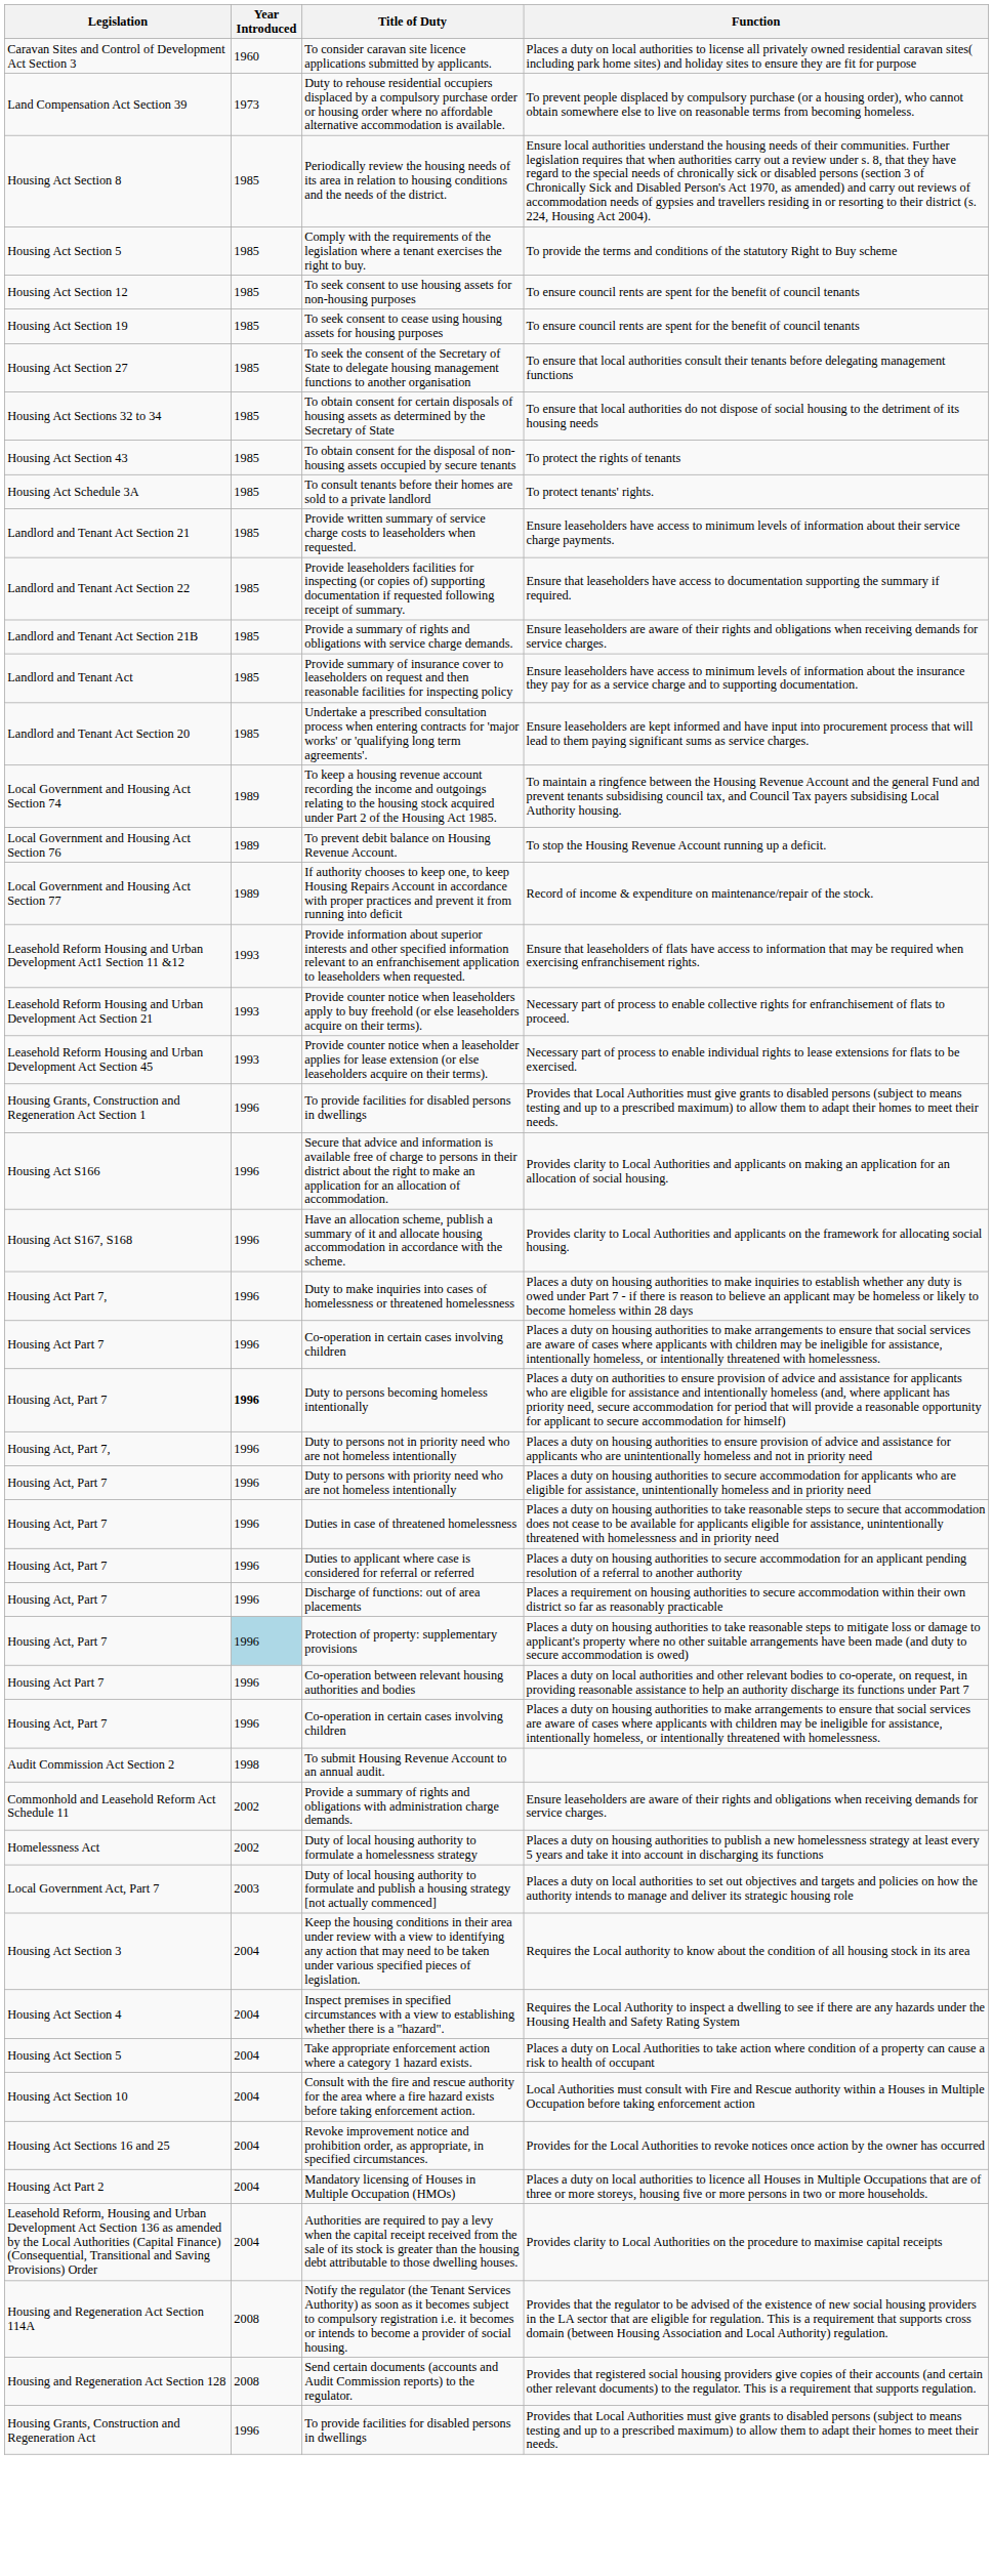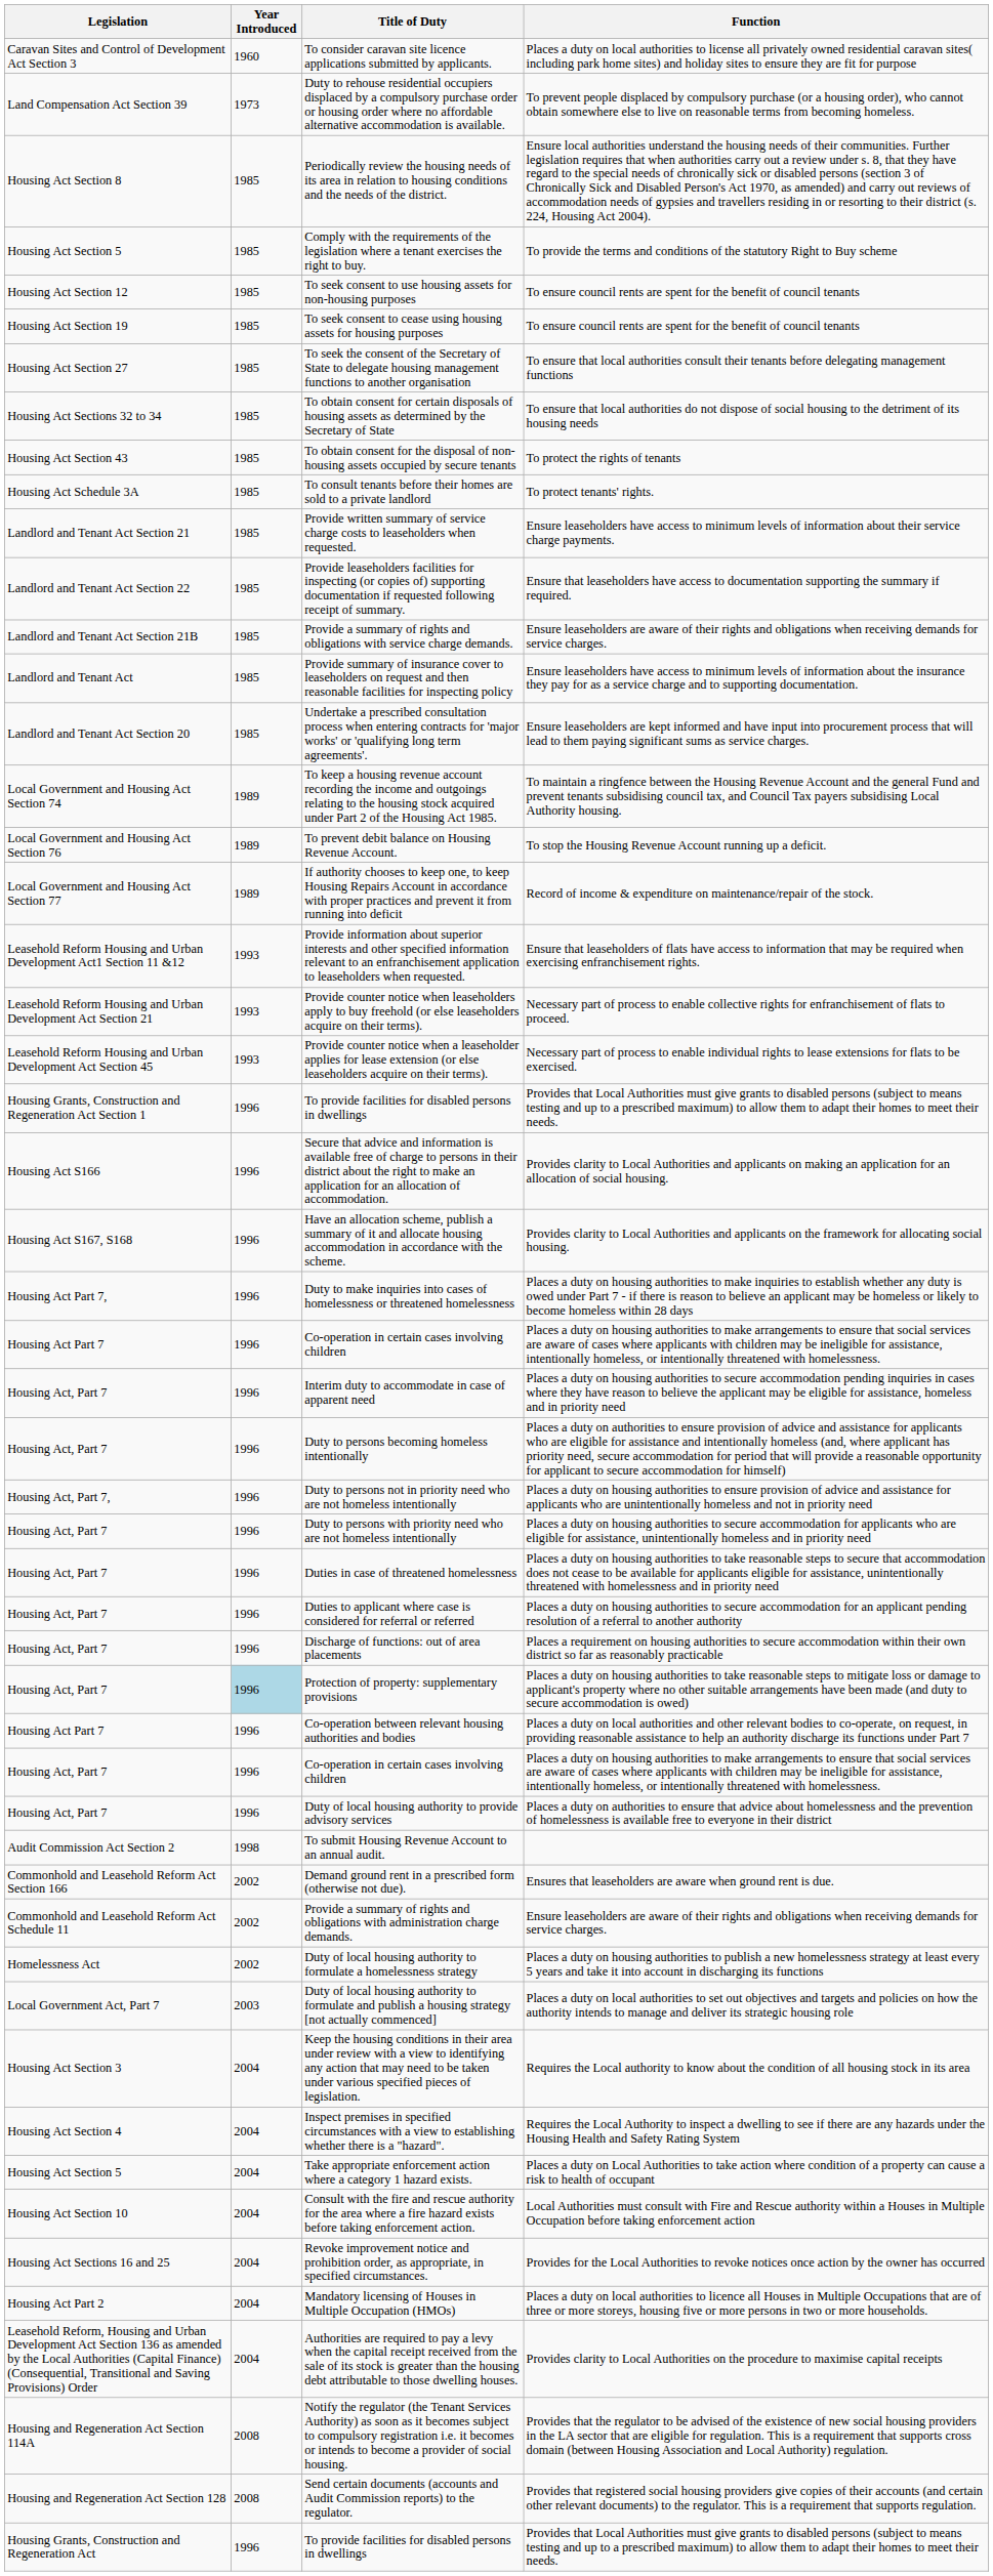+ row: Housing Act, Part 7 | 1996 | Interim duty to accommodate in case of apparent need | Places a duty on housing authorities to secure accommodation pending inquiries in cases where they have reason to believe the applicant may be eligible for assistance, homeless and in priority need
Duty to persons becoming homeless intentionally | Year Introduced: bold -> normal
+ row: Housing Act, Part 7 | 1996 | Duty of local housing authority to provide advisory services | Places a duty on authorities to ensure that advice about homelessness and the prevention of homelessness is available free to everyone in their district
+ row: Commonhold and Leasehold Reform Act Section 166 | 2002 | Demand ground rent in a prescribed form (otherwise not due). | Ensures that leaseholders are aware when ground rent is due.
